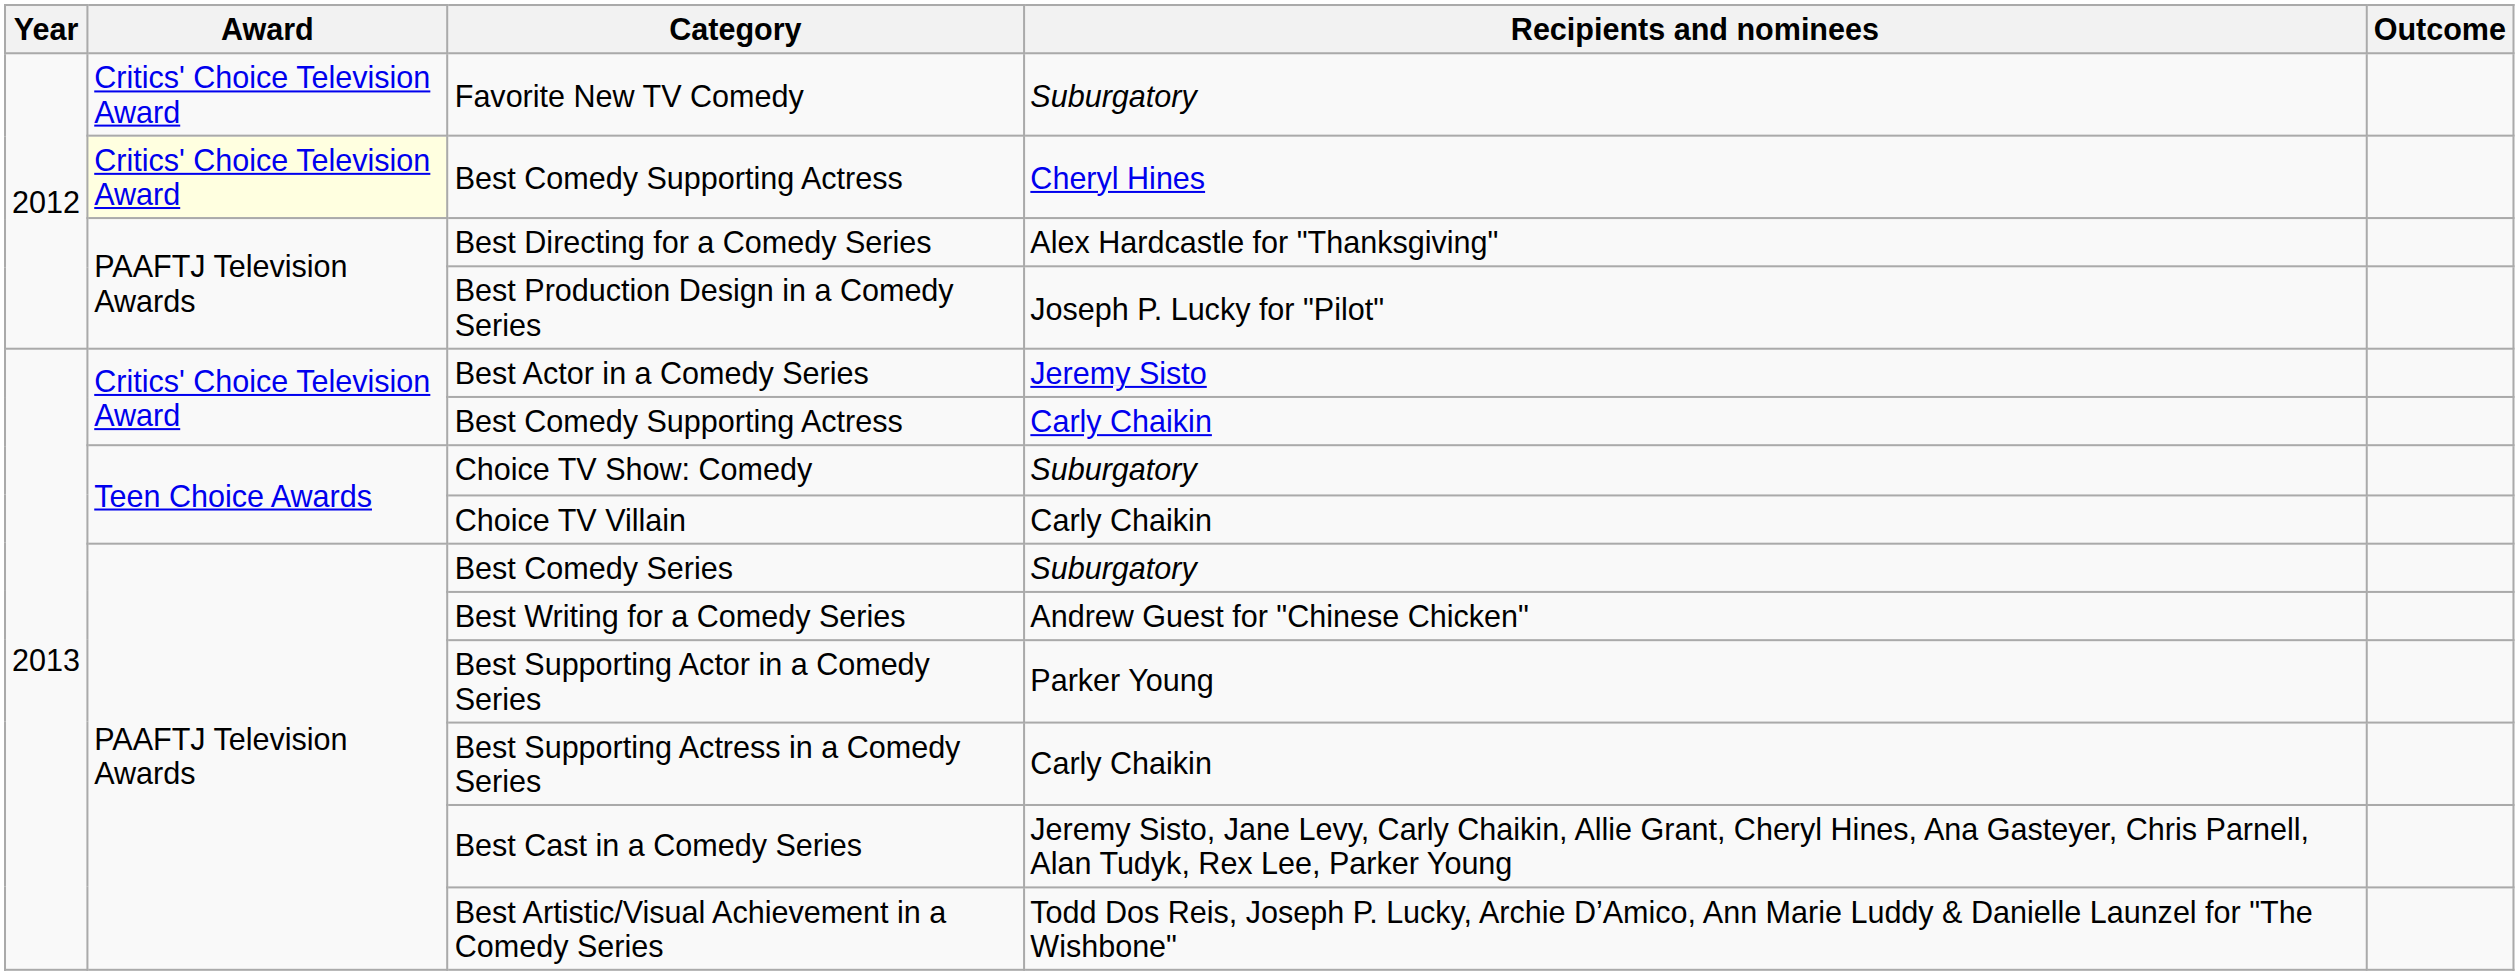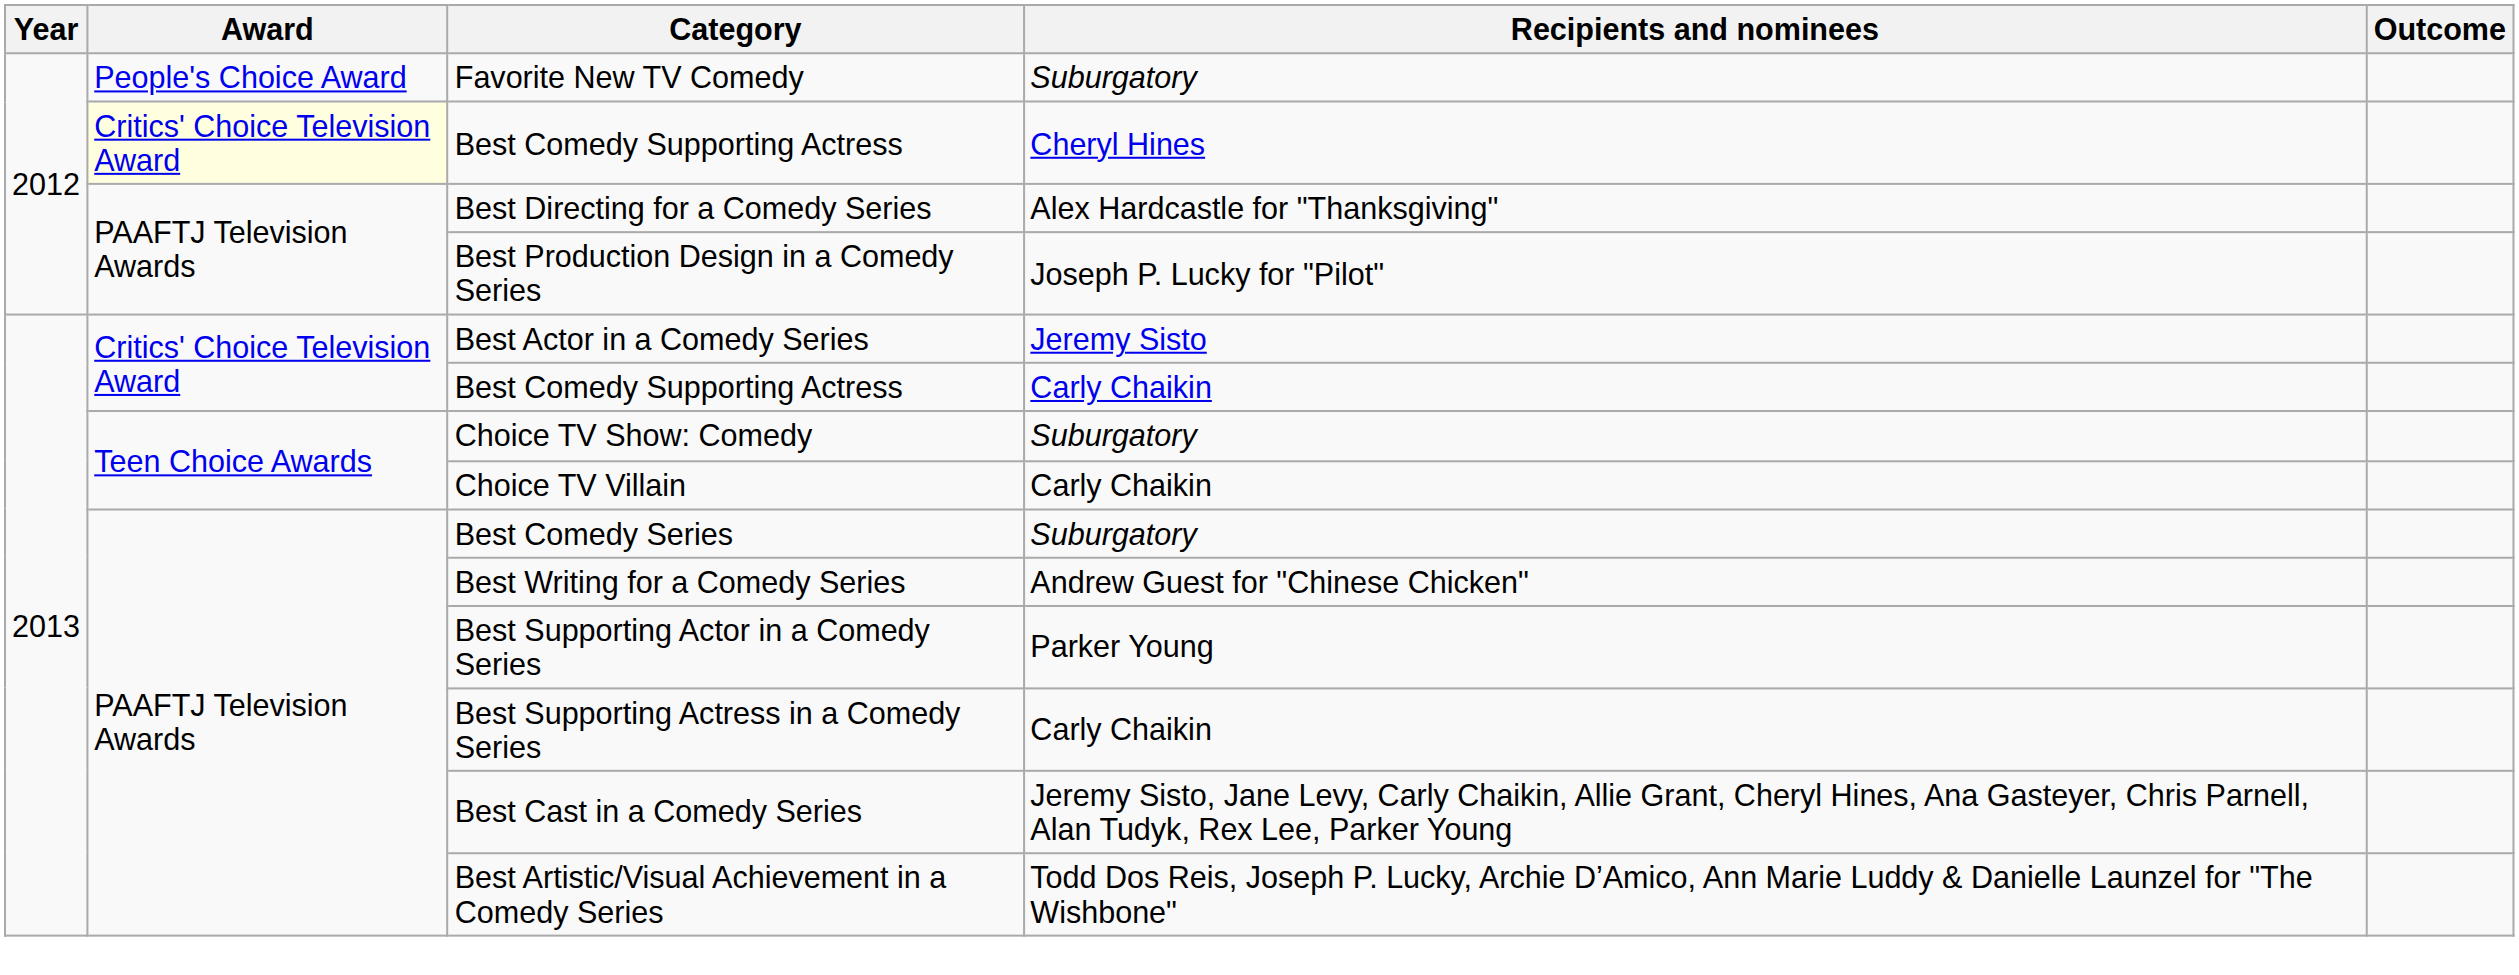Favorite New TV Comedy | Award: Critics' Choice Television Award -> People's Choice Award
